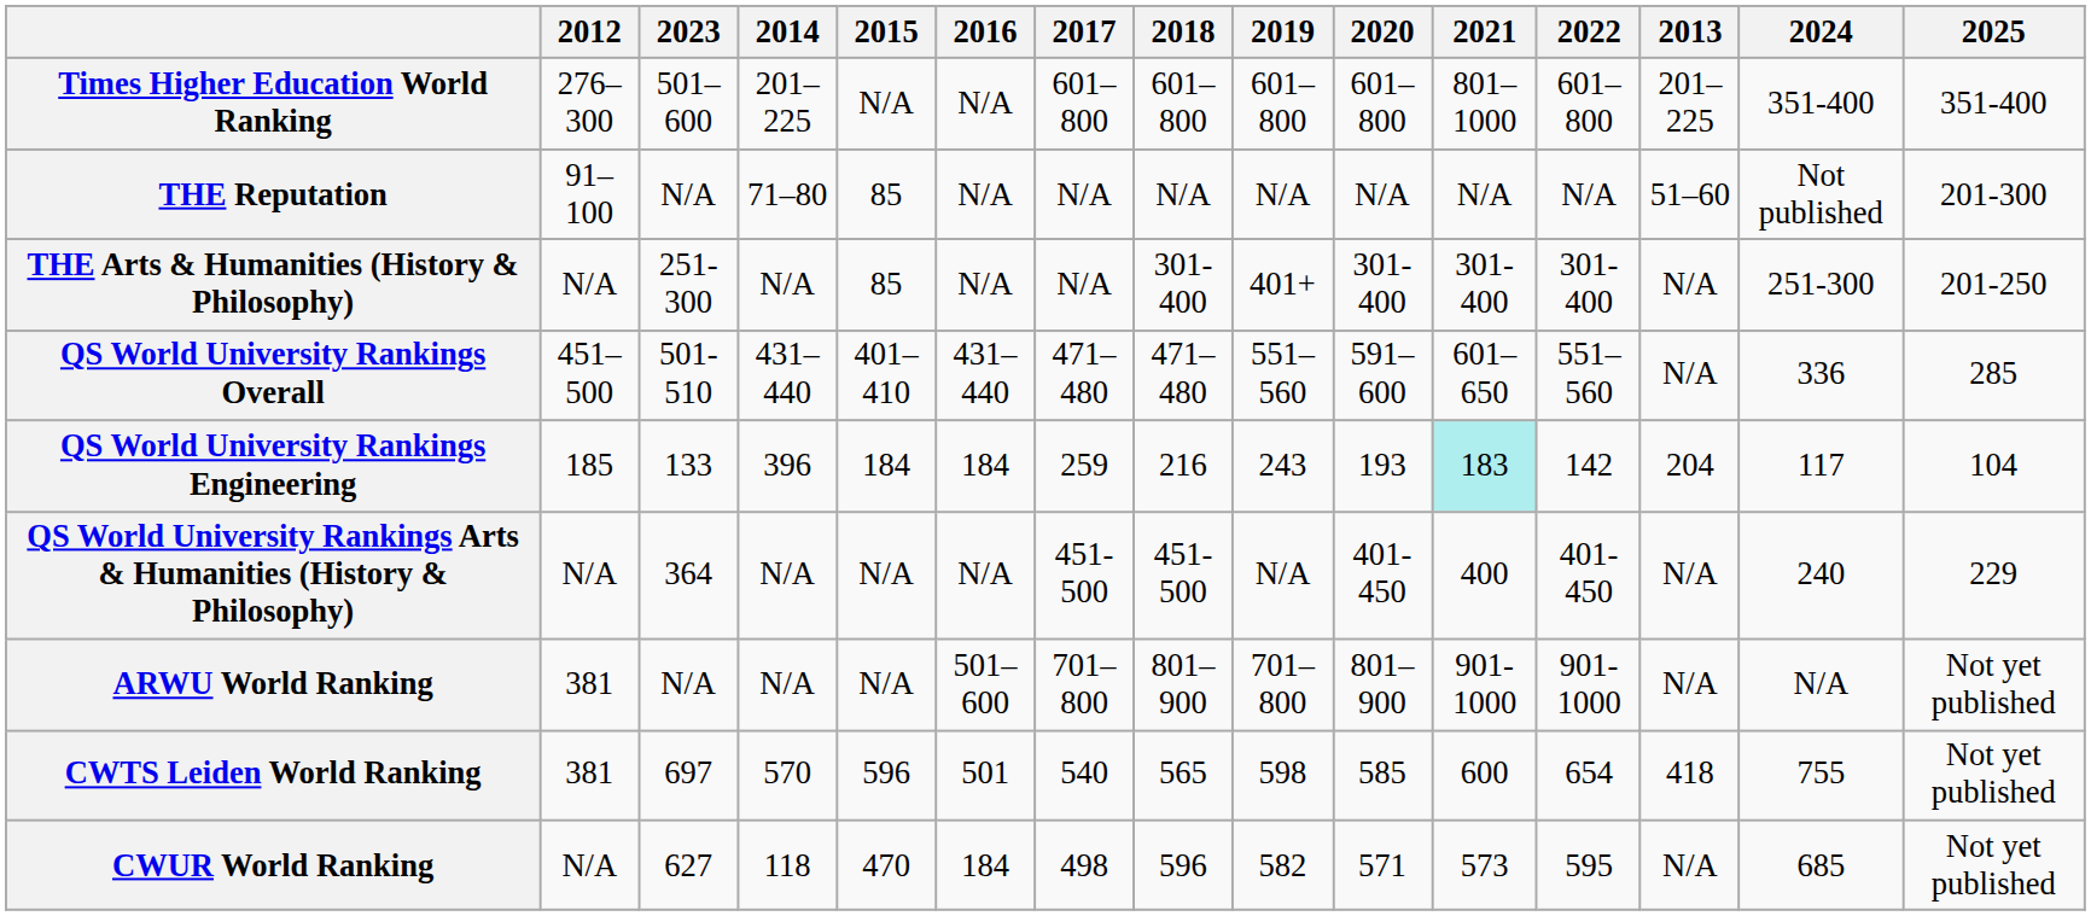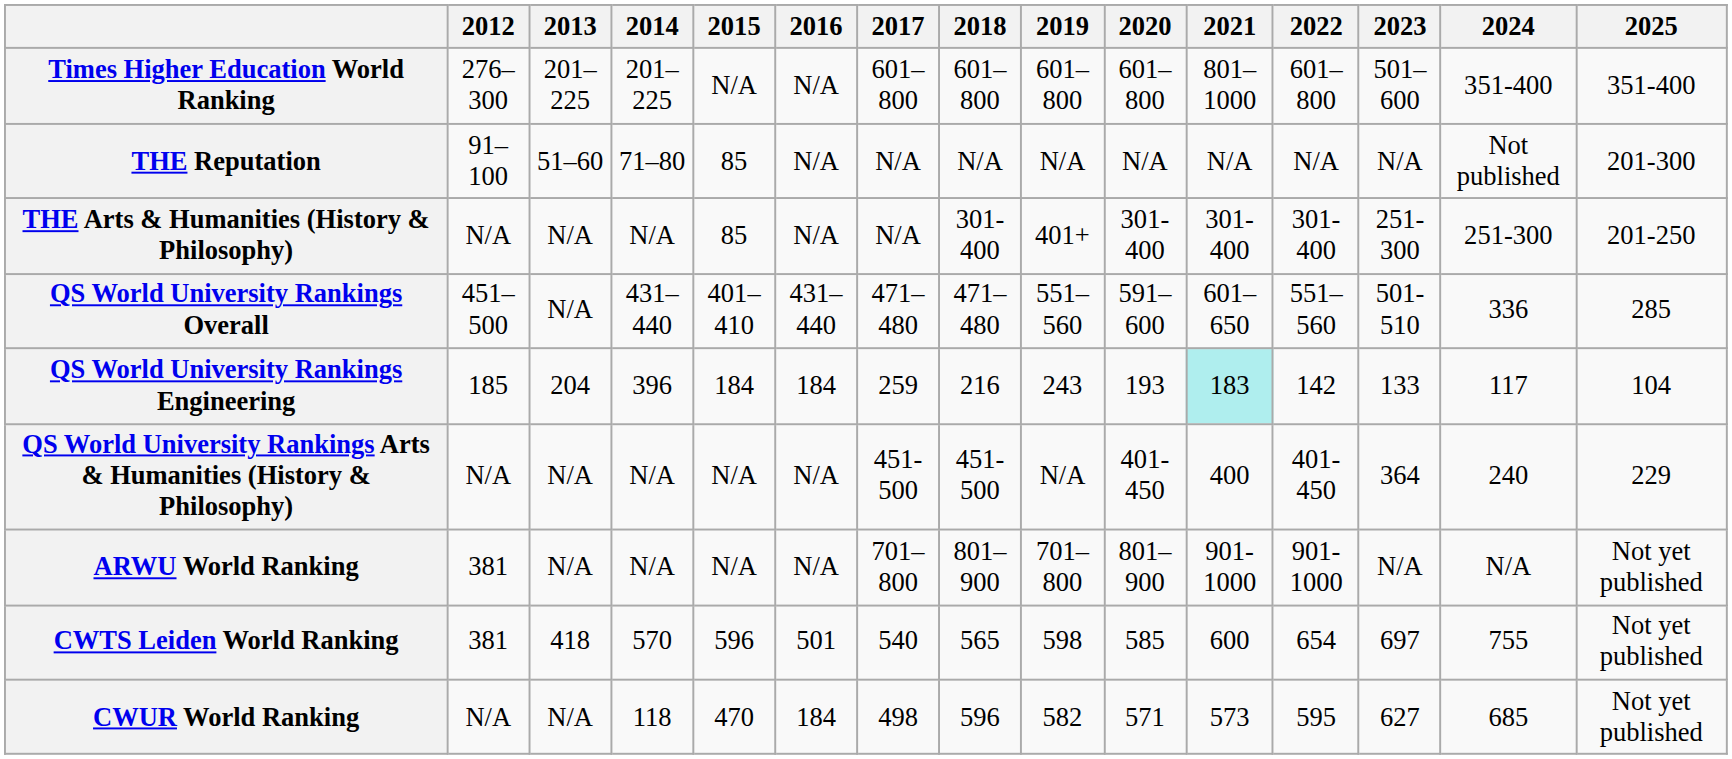columns swapped: 2013 <-> 2023
ARWU World Ranking | 2016: 501–600 -> N/A
